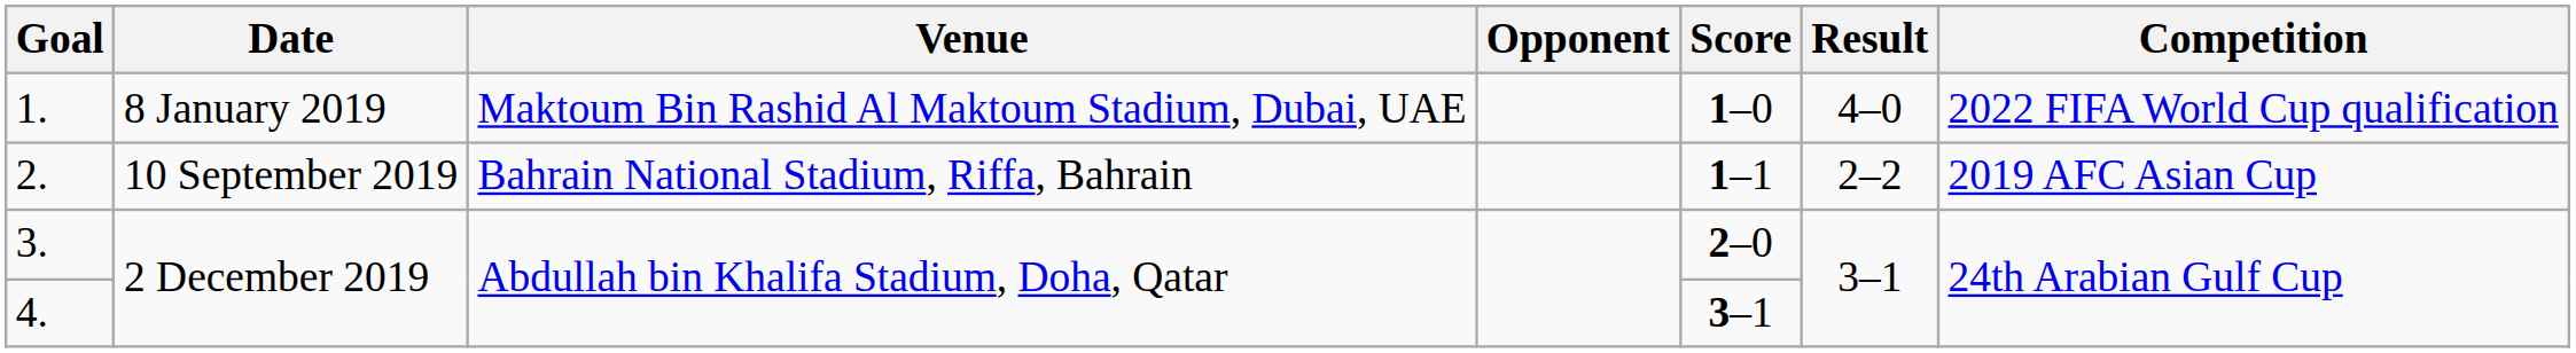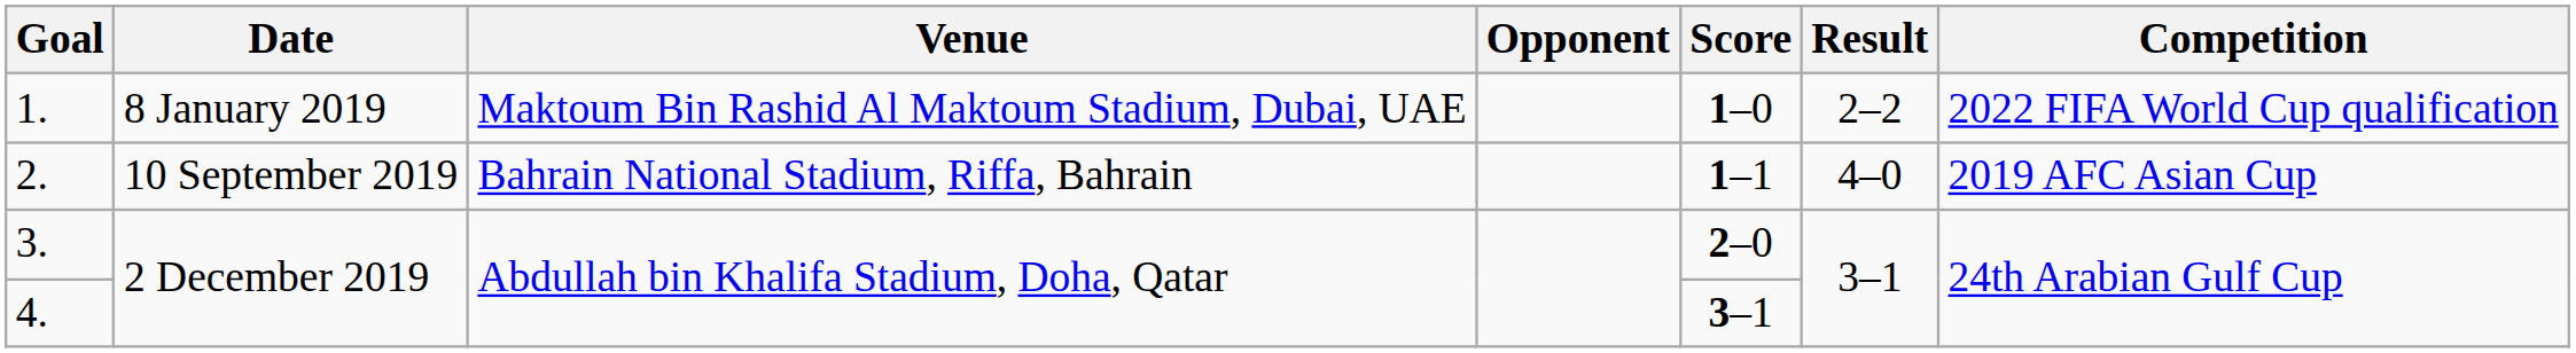1. | Result: 4–0 -> 2–2
2. | Result: 2–2 -> 4–0
